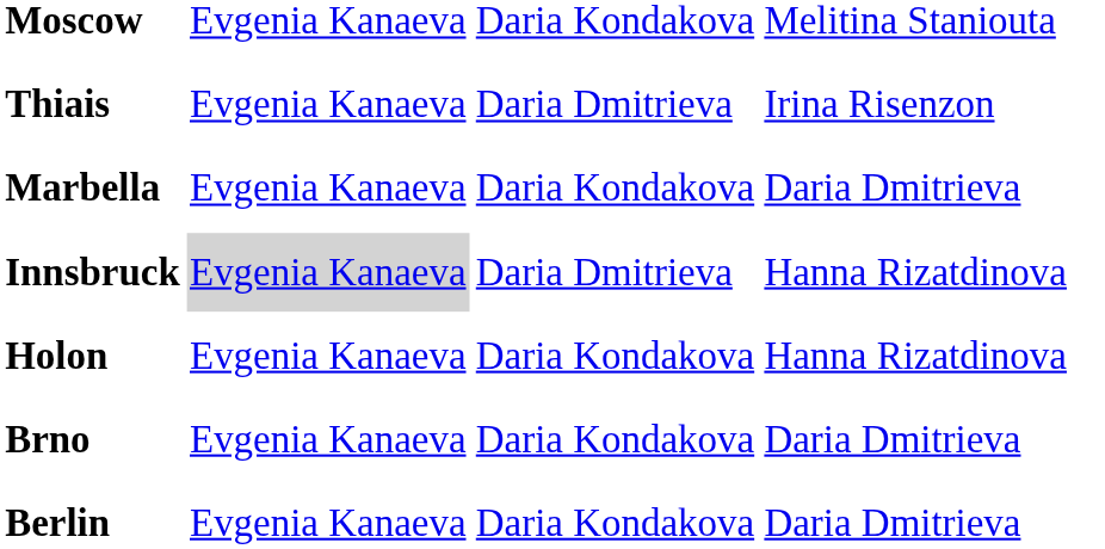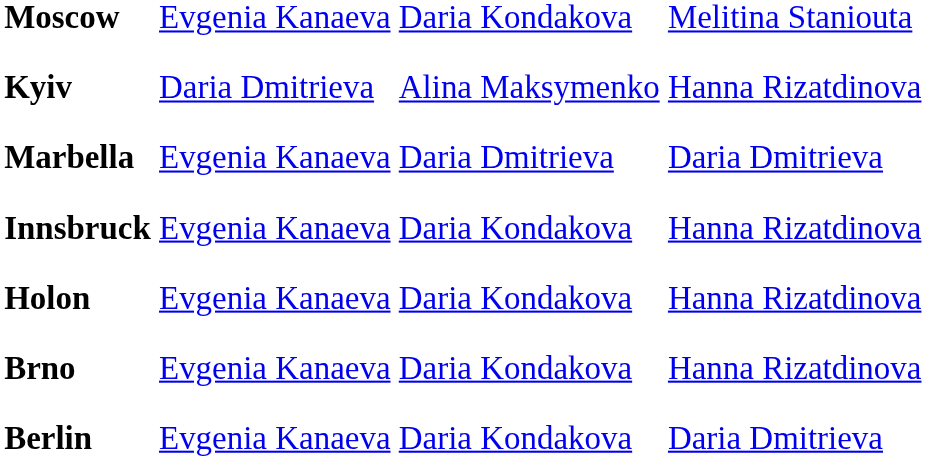+ row: Kyiv | Daria Dmitrieva | Alina Maksymenko | Hanna Rizatdinova
- row: Thiais | Evgenia Kanaeva | Daria Dmitrieva | Irina Risenzon
Marbella | column 3: Daria Kondakova -> Daria Dmitrieva
Innsbruck | column 2: lightgrey background -> no background
Innsbruck | column 3: Daria Dmitrieva -> Daria Kondakova
Brno | column 4: Daria Dmitrieva -> Hanna Rizatdinova
